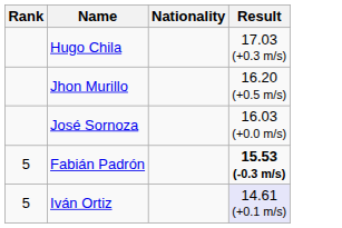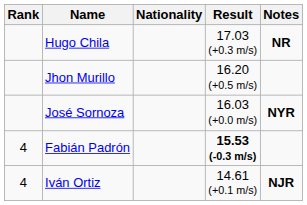+ column: Notes | NR | NYR | NJR
Fabián Padrón | Rank: 5 -> 4
Iván Ortiz | Rank: 5 -> 4
Iván Ortiz | Result: lavender background -> no background
